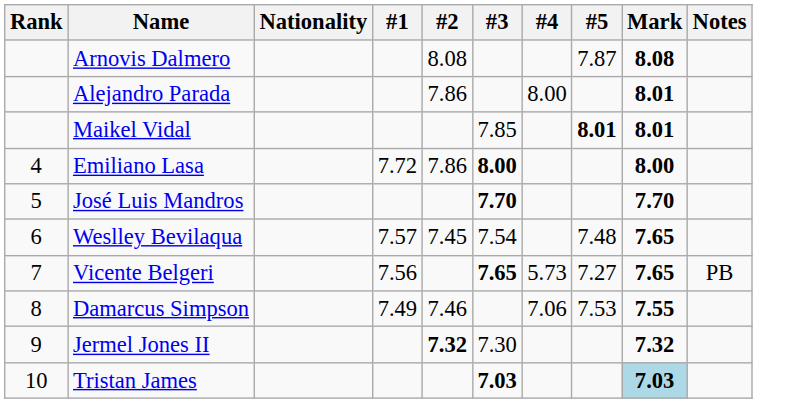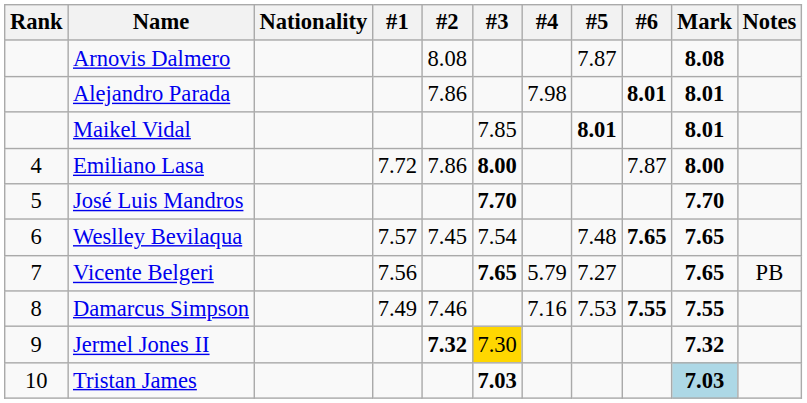+ column: #6 | 8.01 | 7.87 | 7.65 | 7.55
Alejandro Parada | #4: 8.00 -> 7.98
Vicente Belgeri | #4: 5.73 -> 5.79
Damarcus Simpson | #4: 7.06 -> 7.16
Jermel Jones II | #3: no background -> gold background
